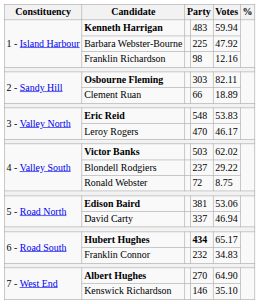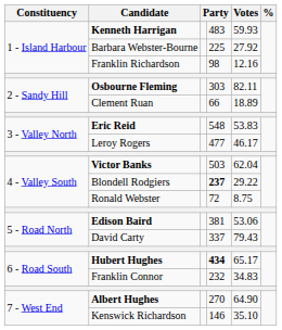Kenneth Harrigan | Votes: 59.94 -> 59.93
Barbara Webster-Bourne | Votes: 47.92 -> 27.92
Leroy Rogers | column 4: 470 -> 477
Victor Banks | Votes: 62.02 -> 62.04
Blondell Rodgiers | column 4: normal -> bold
David Carty | Votes: 46.94 -> 79.43
